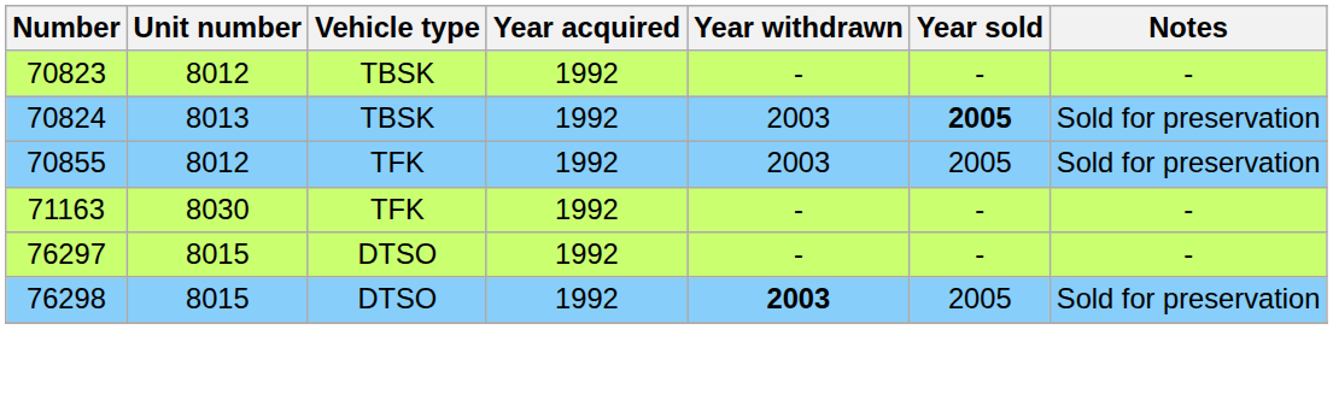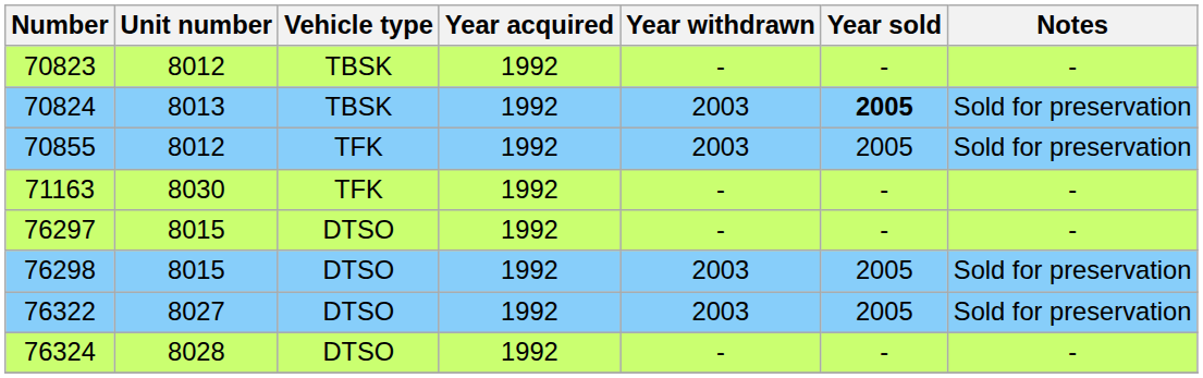76298 | Year withdrawn: bold -> normal
+ row: 76322 | 8027 | DTSO | 1992 | 2003 | 2005 | Sold for preservation
+ row: 76324 | 8028 | DTSO | 1992 | - | - | -
